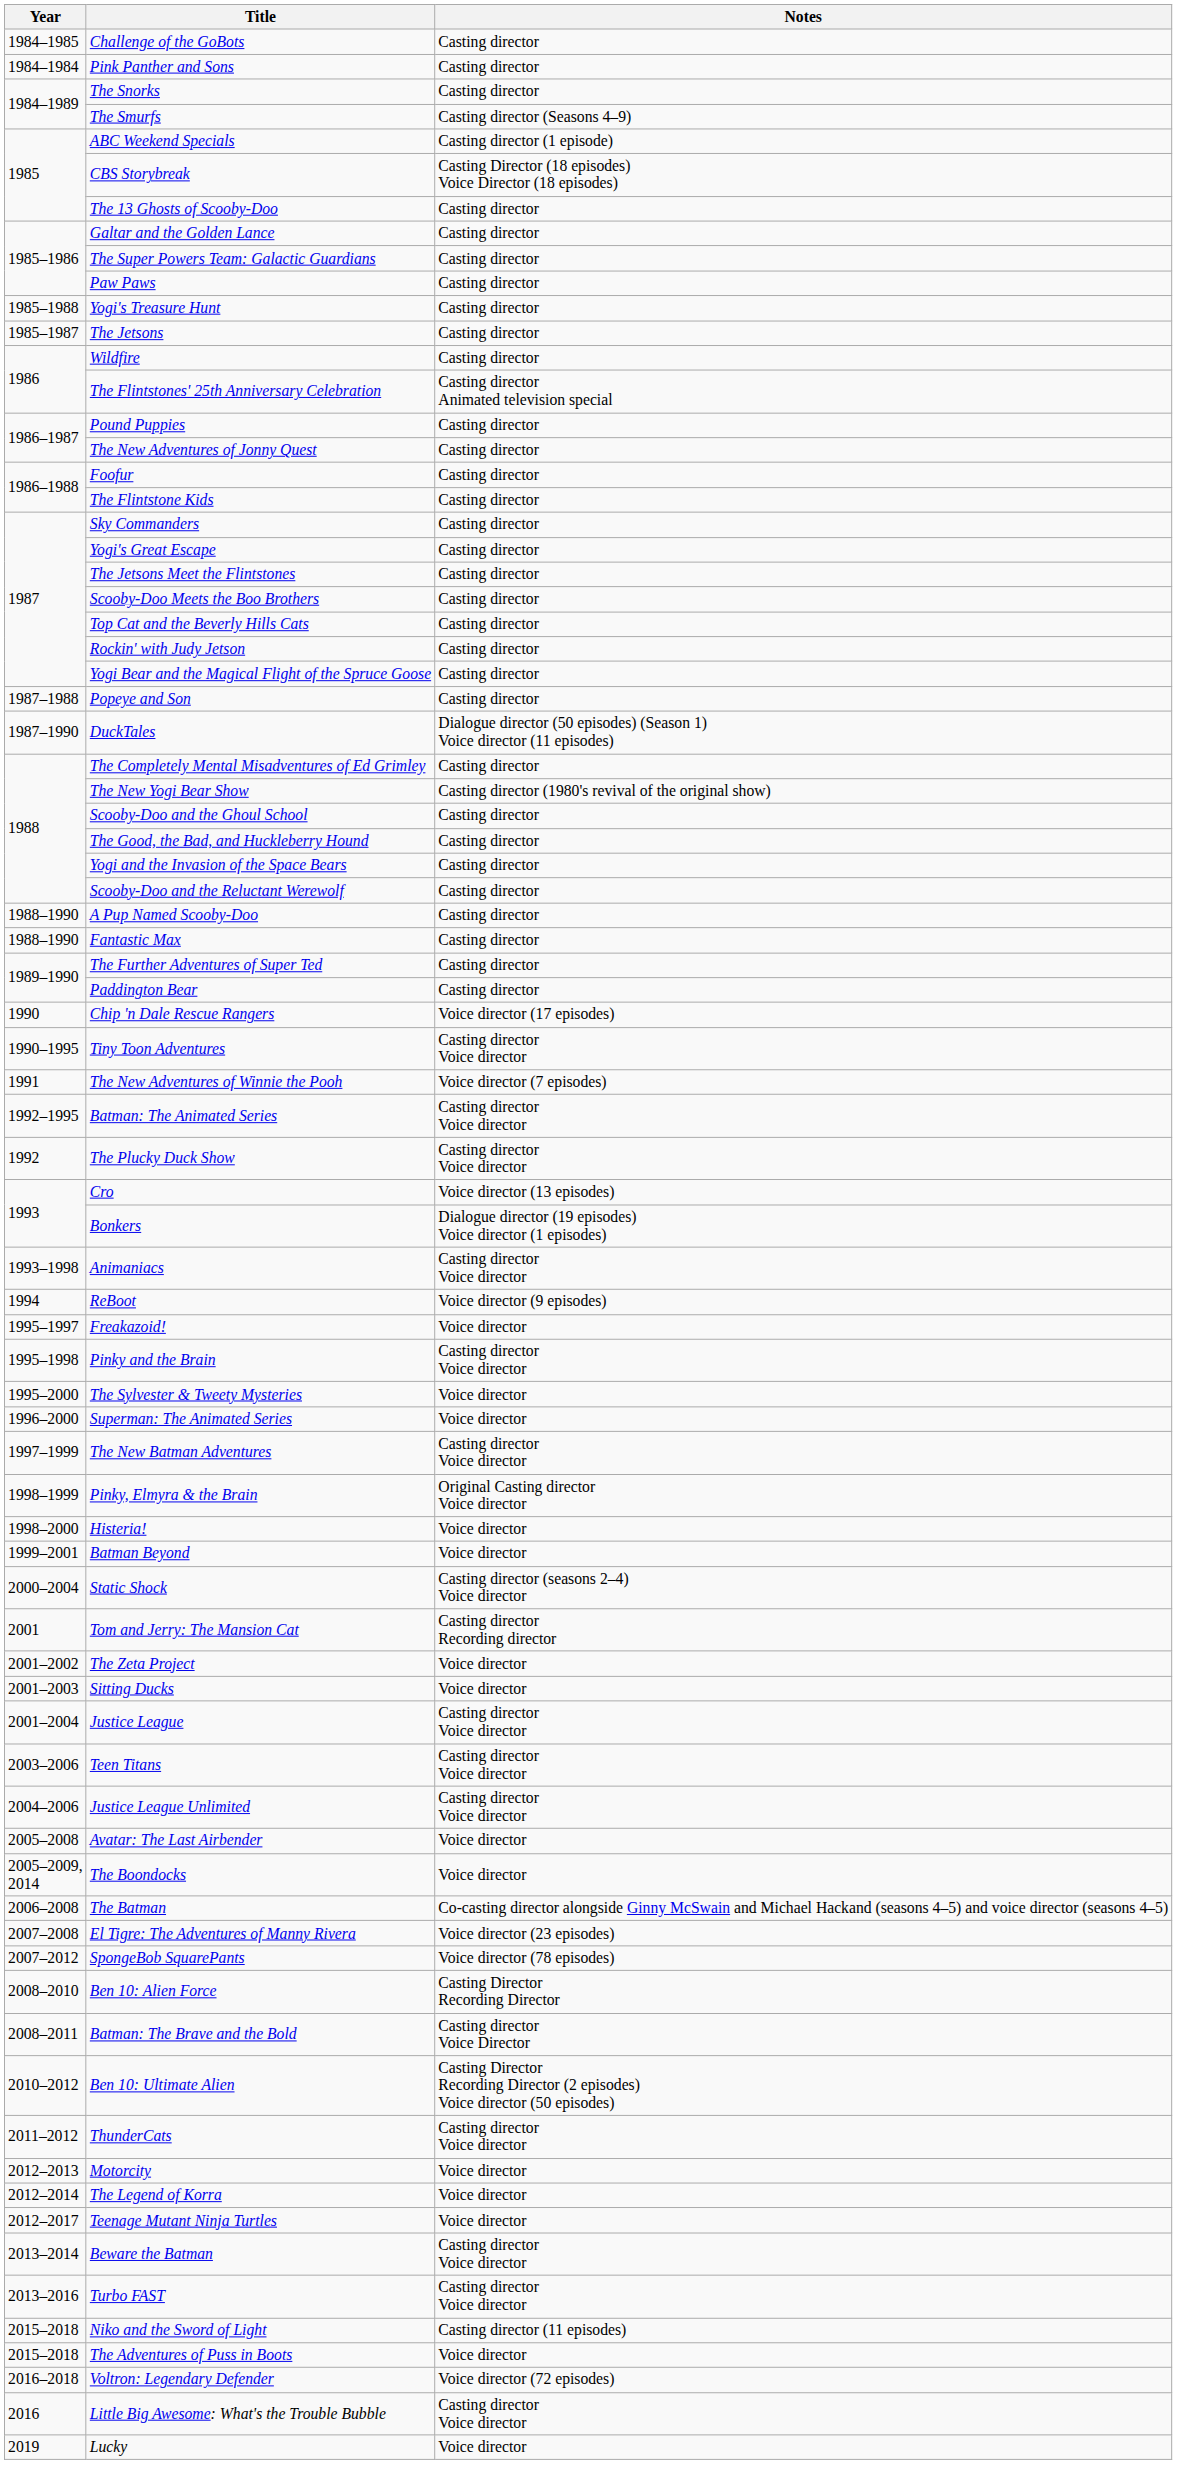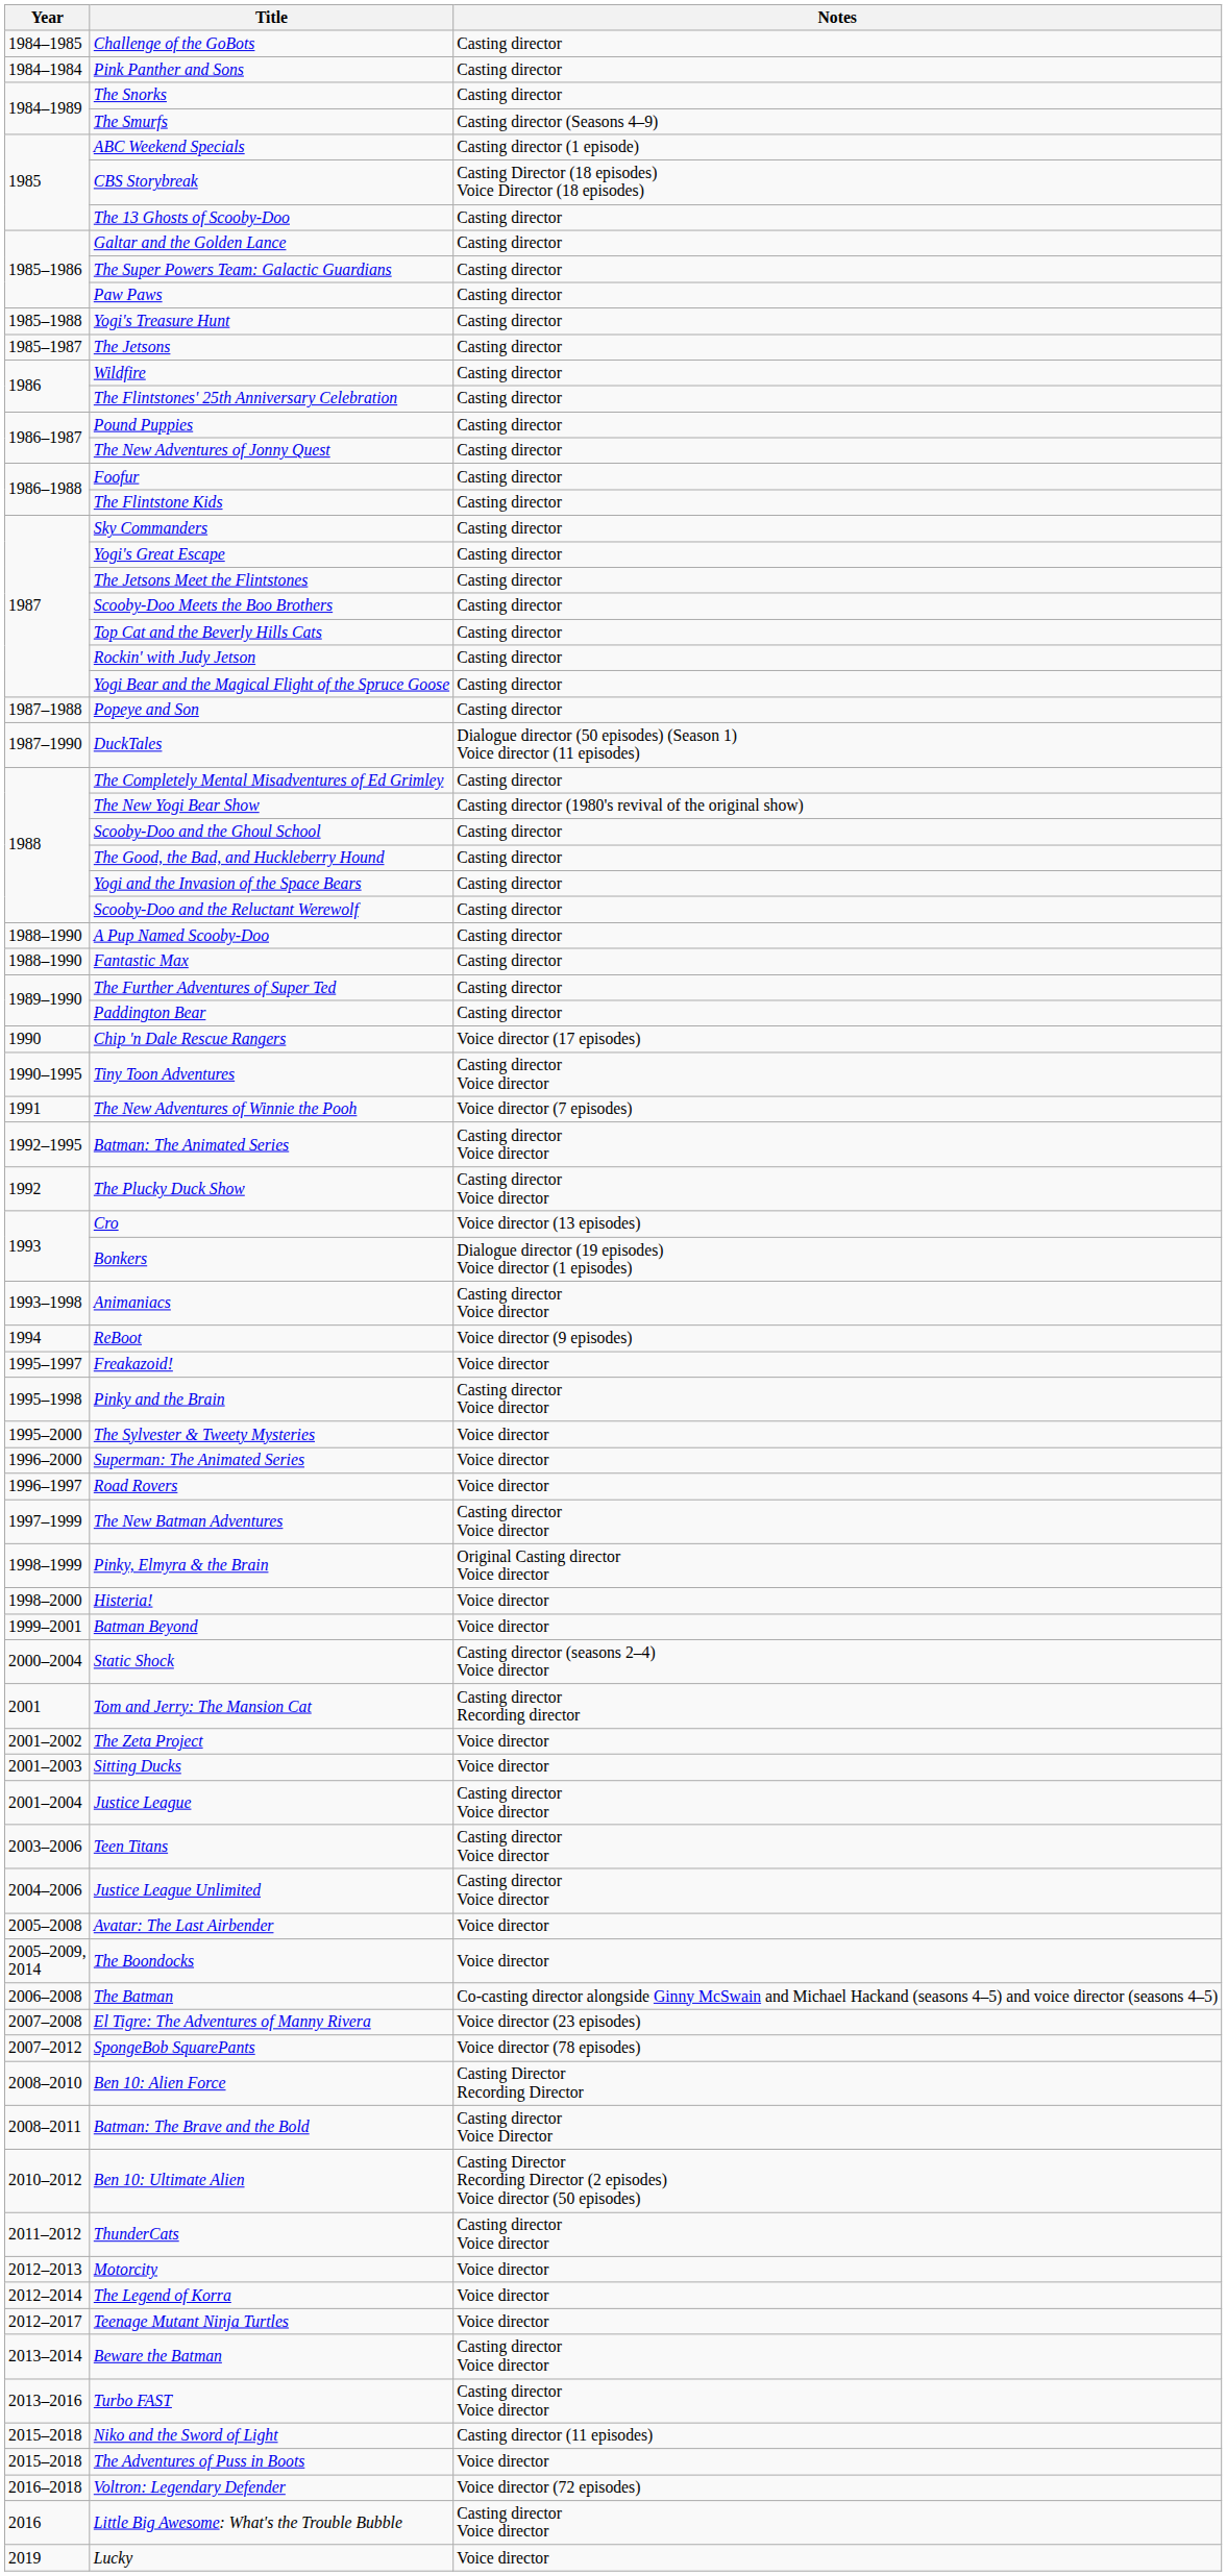The Flintstones' 25th Anniversary Celebration | Notes: Casting director Animated television special -> Casting director
+ row: 1996–1997 | Road Rovers | Voice director
